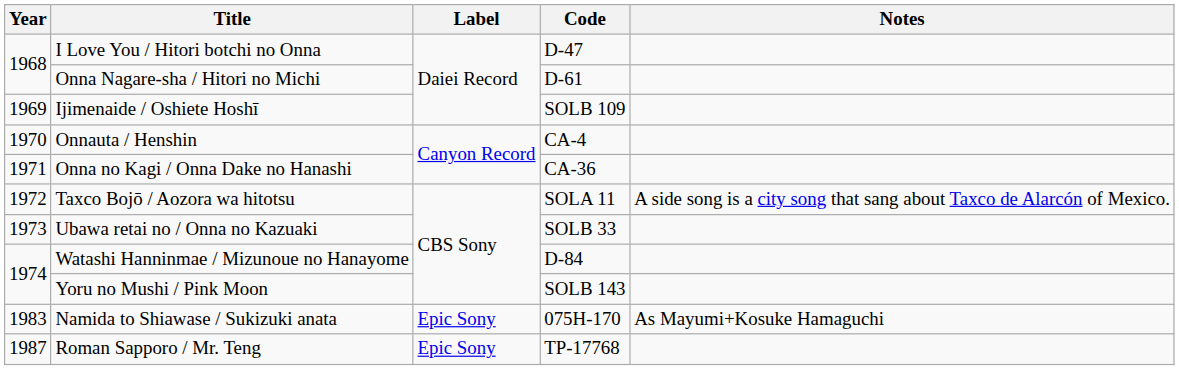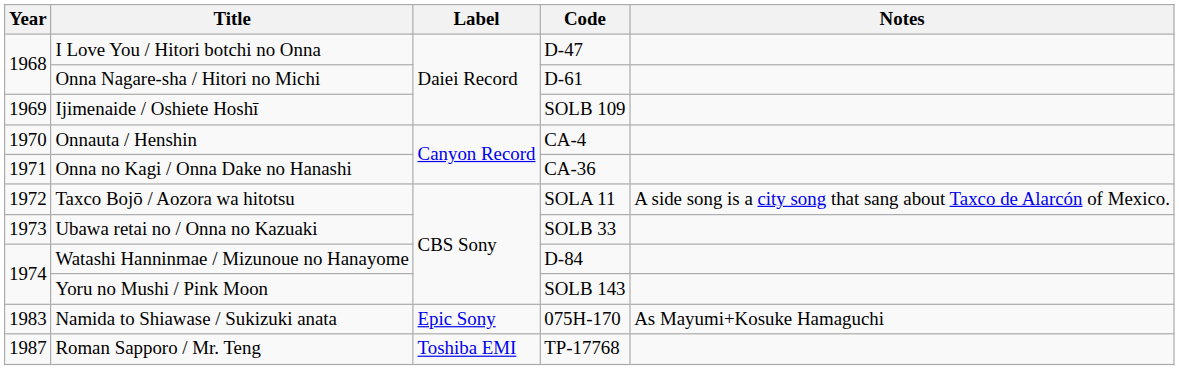Roman Sapporo / Mr. Teng | Label: Epic Sony -> Toshiba EMI
